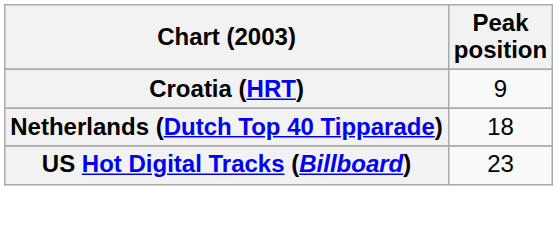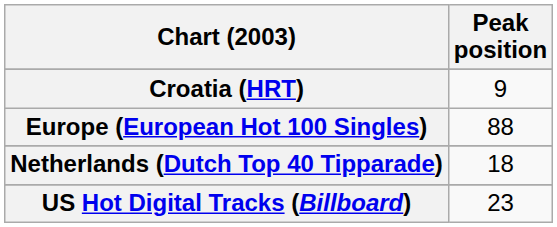+ row: Europe (European Hot 100 Singles) | 88
